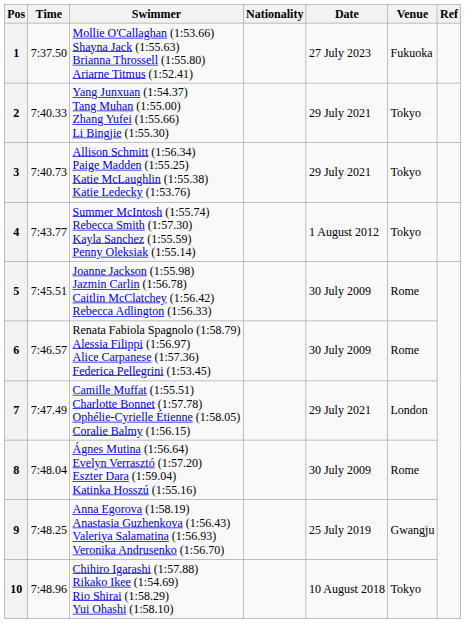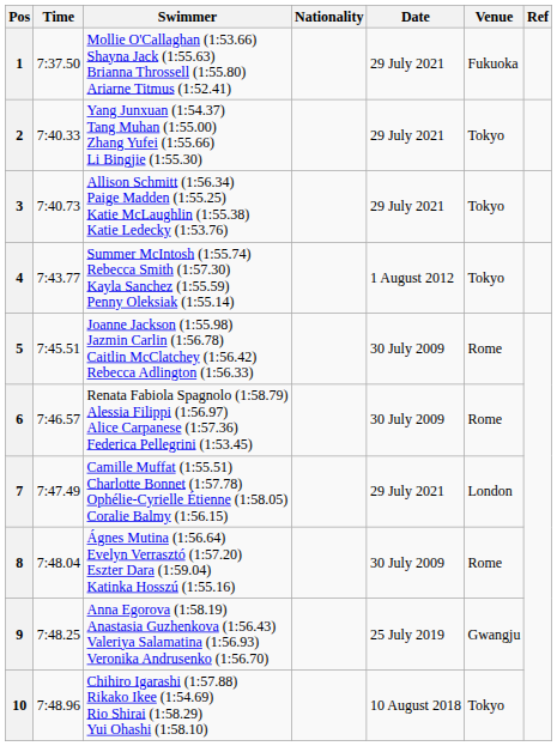1 | Date: 27 July 2023 -> 29 July 2021
